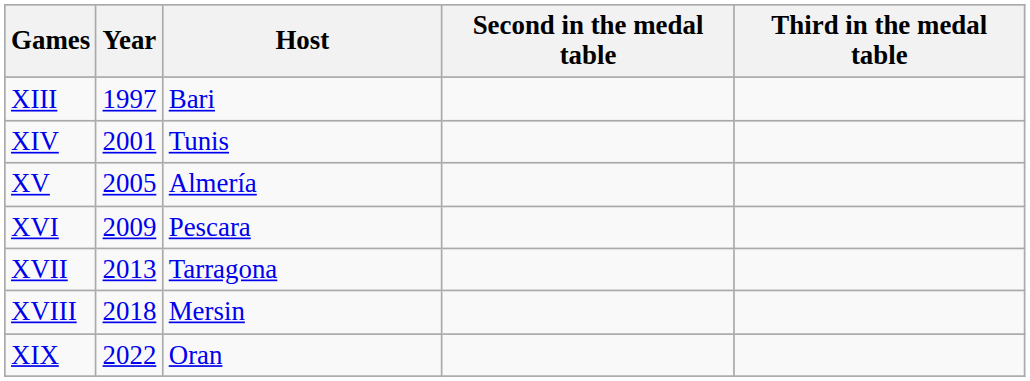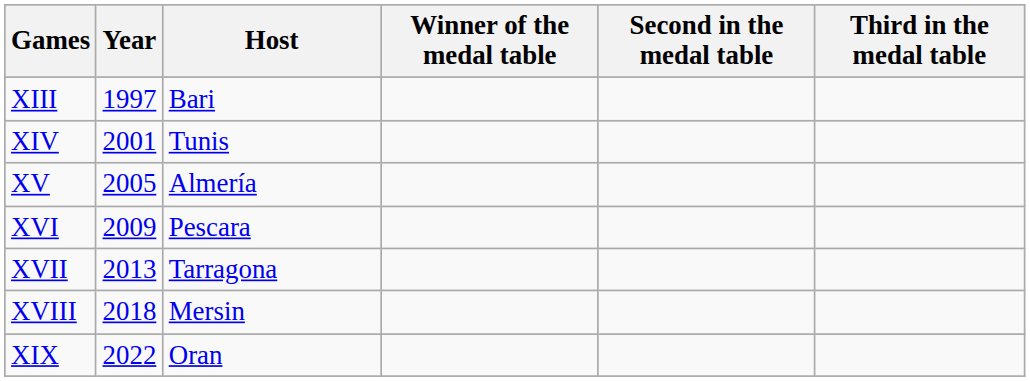+ column: Winner of the medal table
